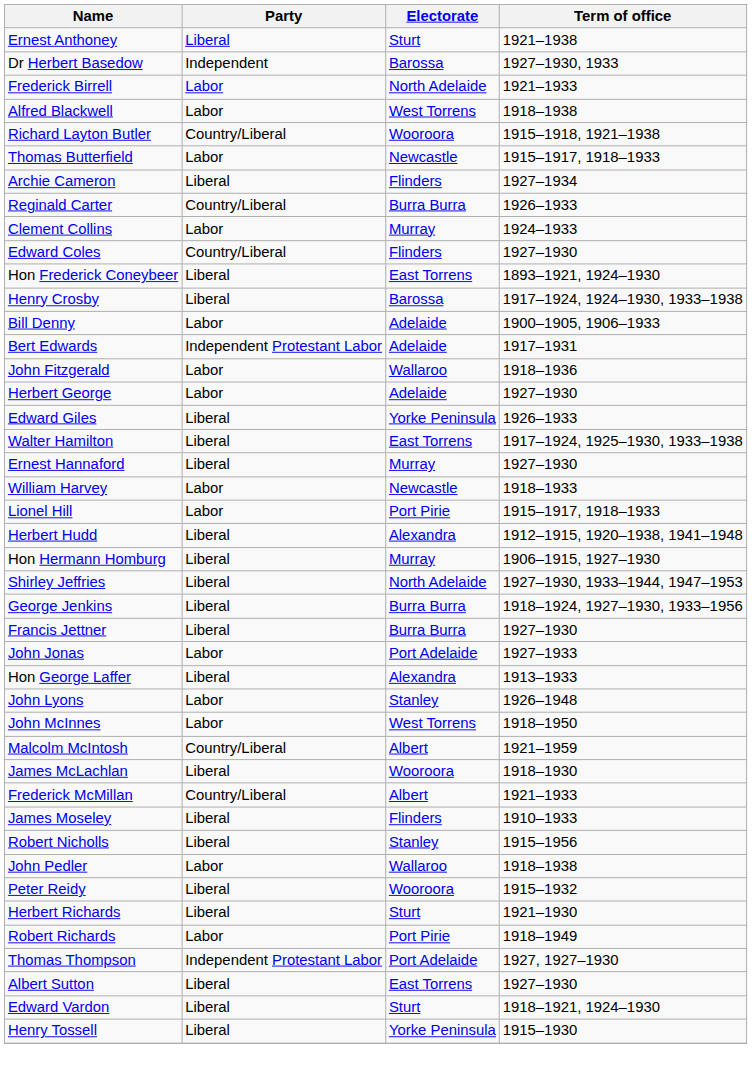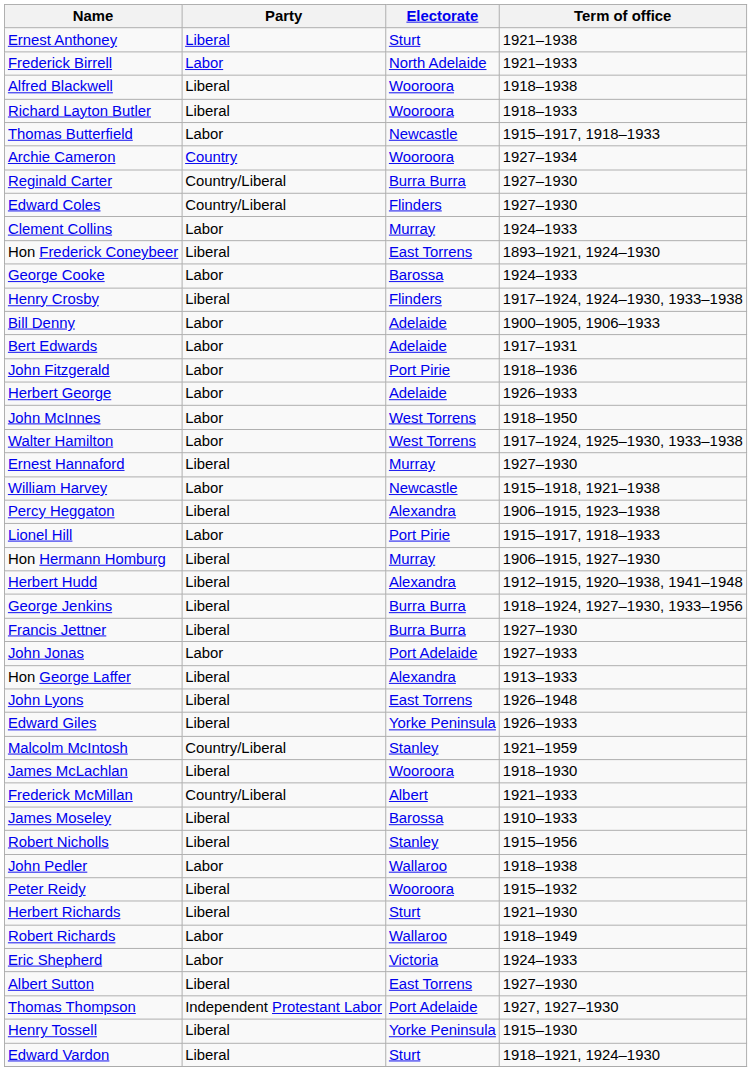- row: Dr Herbert Basedow | Independent | Barossa | 1927–1930, 1933
Alfred Blackwell | Party: Labor -> Liberal
Alfred Blackwell | Electorate: West Torrens -> Wooroora
Richard Layton Butler | Party: Country/Liberal -> Liberal
Richard Layton Butler | Term of office: 1915–1918, 1921–1938 -> 1918–1933
Archie Cameron | Party: Liberal -> Country
Archie Cameron | Electorate: Flinders -> Wooroora
Reginald Carter | Term of office: 1926–1933 -> 1927–1930
rows swapped: Edward Coles <-> Clement Collins
+ row: George Cooke | Labor | Barossa | 1924–1933
Henry Crosby | Electorate: Barossa -> Flinders
Bert Edwards | Party: Independent Protestant Labor -> Labor
John Fitzgerald | Electorate: Wallaroo -> Port Pirie
Herbert George | Term of office: 1927–1930 -> 1926–1933
rows swapped: Edward Giles <-> John McInnes
Walter Hamilton | Party: Liberal -> Labor
Walter Hamilton | Electorate: East Torrens -> West Torrens
William Harvey | Term of office: 1918–1933 -> 1915–1918, 1921–1938
+ row: Percy Heggaton | Liberal | Alexandra | 1906–1915, 1923–1938
rows swapped: Hon Hermann Homburg <-> Herbert Hudd
- row: Shirley Jeffries | Liberal | North Adelaide | 1927–1930, 1933–1944, 1947–1953
John Lyons | Party: Labor -> Liberal
John Lyons | Electorate: Stanley -> East Torrens
Malcolm McIntosh | Electorate: Albert -> Stanley
James Moseley | Electorate: Flinders -> Barossa
Robert Richards | Electorate: Port Pirie -> Wallaroo
+ row: Eric Shepherd | Labor | Victoria | 1924–1933
rows swapped: Albert Sutton <-> Thomas Thompson
rows swapped: Henry Tossell <-> Edward Vardon
